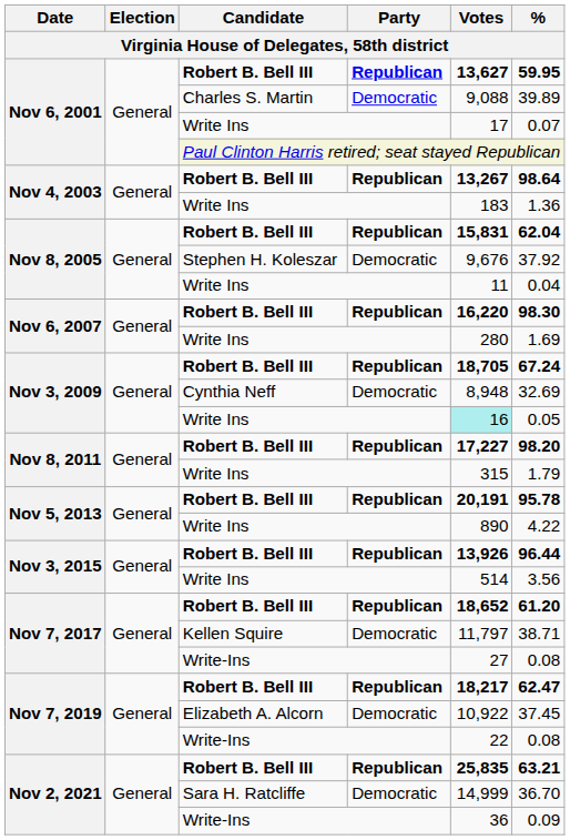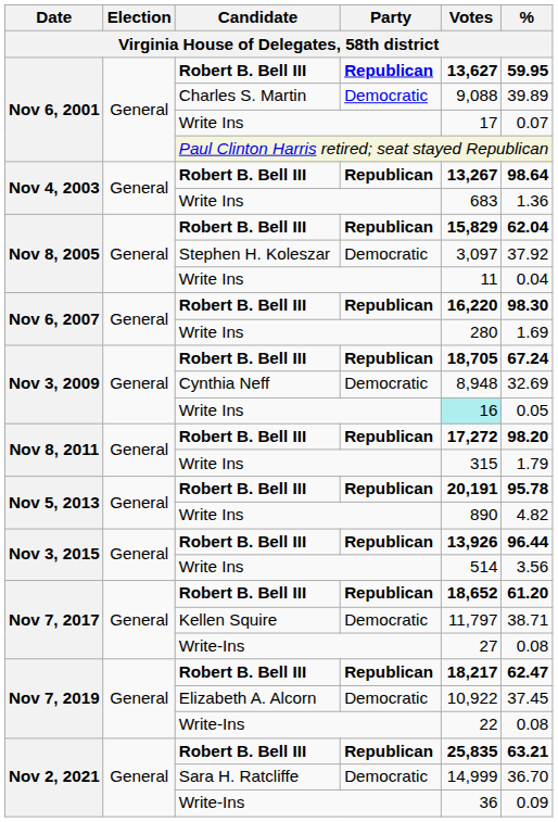Nov 4, 2003 / Write Ins | Votes: 183 -> 683
Nov 8, 2005 / Robert B. Bell III | Votes: 15,831 -> 15,829
Nov 8, 2005 / Stephen H. Koleszar | Votes: 9,676 -> 3,097
Nov 8, 2011 / Robert B. Bell III | Votes: 17,227 -> 17,272
Nov 5, 2013 / Write Ins | %: 4.22 -> 4.82
